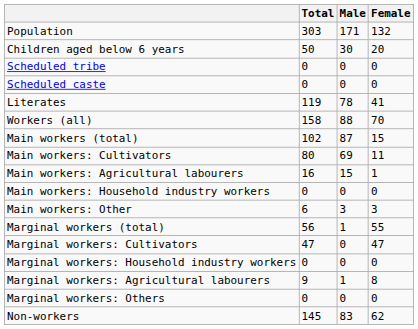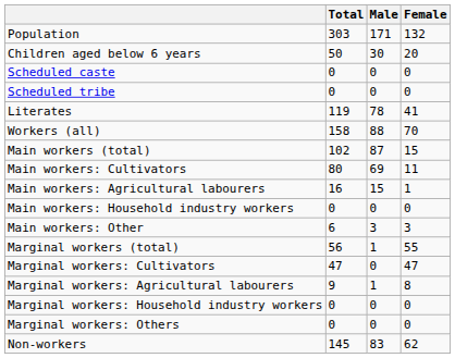rows swapped: Scheduled caste <-> Scheduled tribe
rows swapped: Marginal workers: Agricultural labourers <-> Marginal workers: Household industry workers
